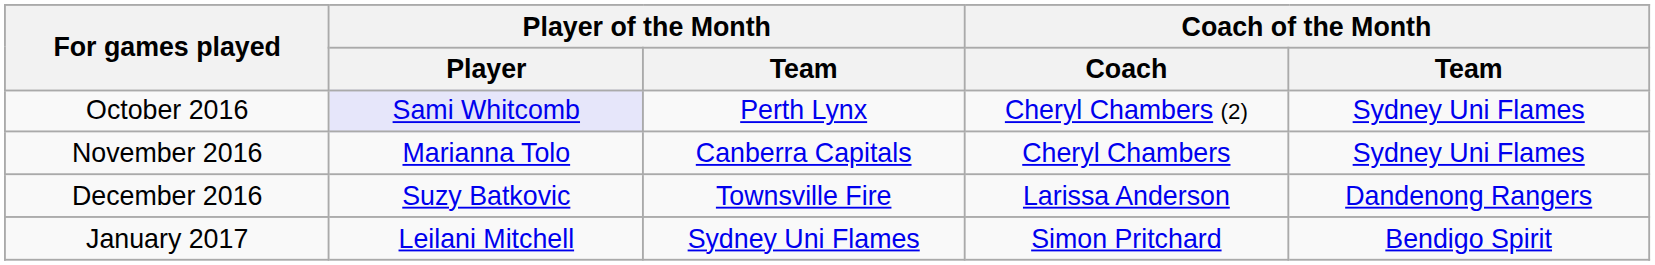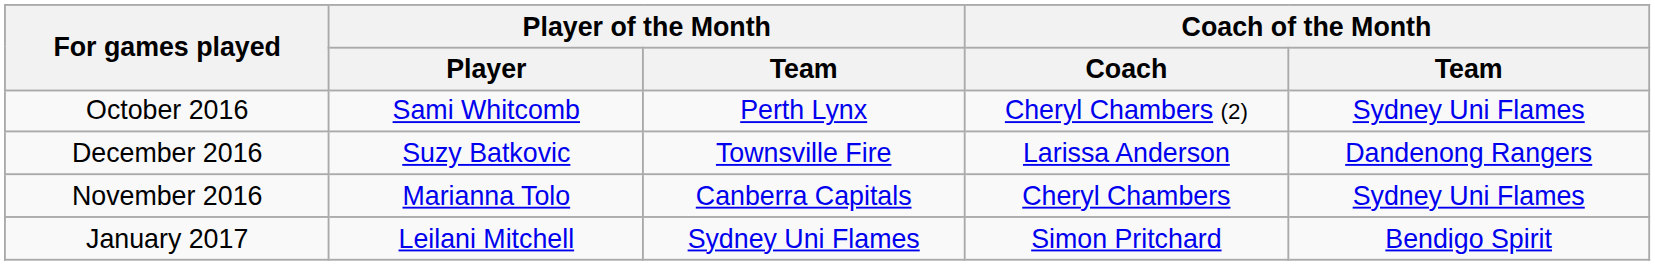October 2016 | Player of the Month / Player: lavender background -> no background
rows swapped: November 2016 <-> December 2016
